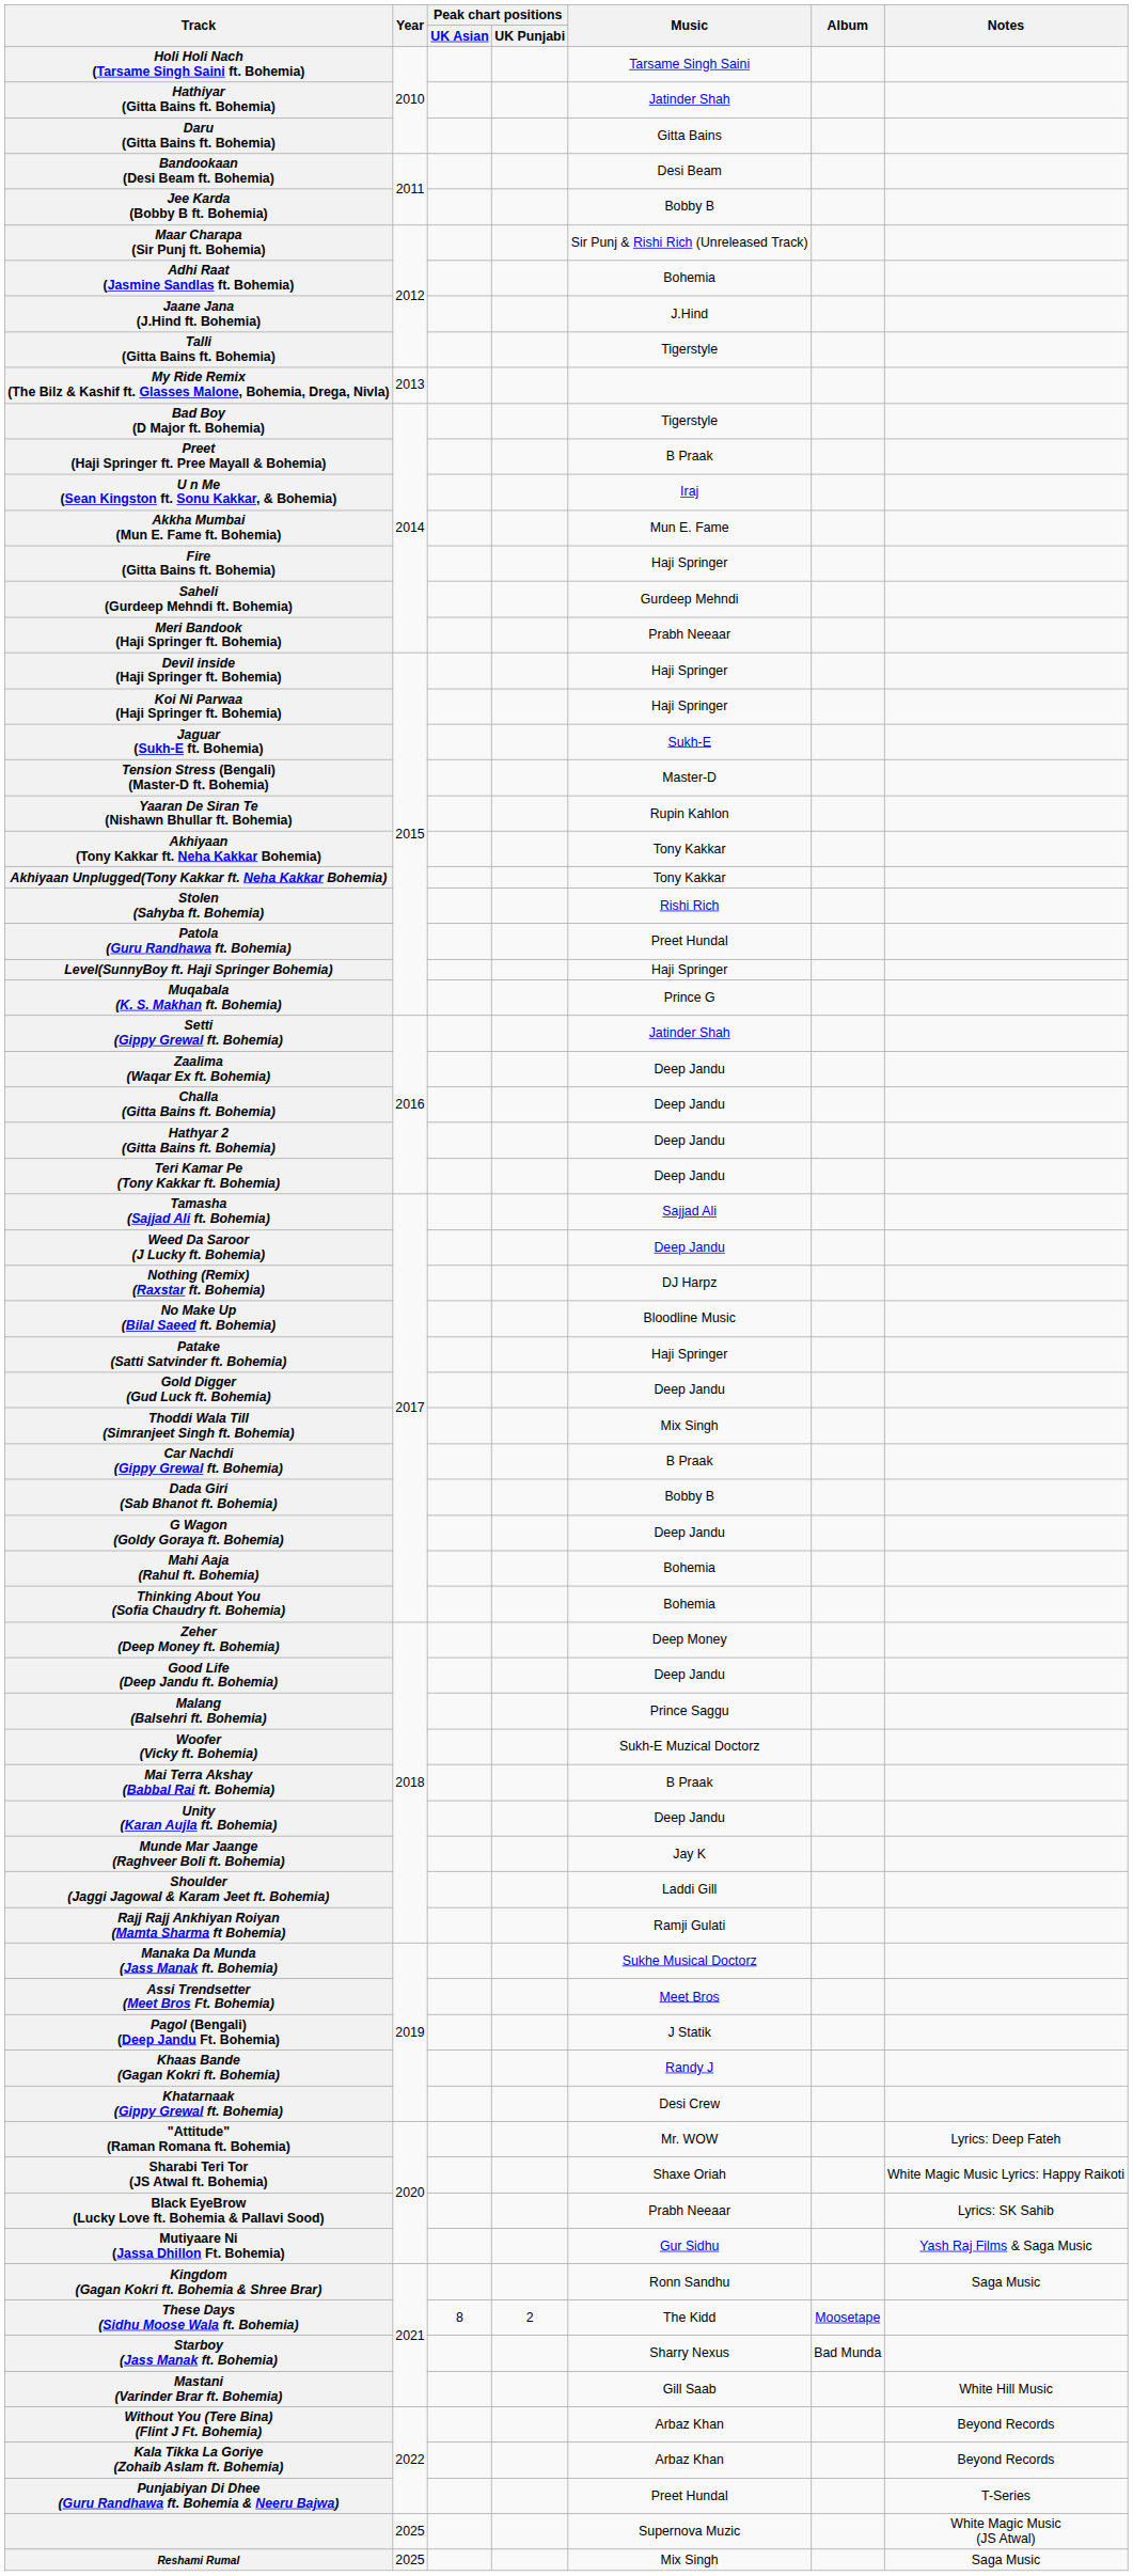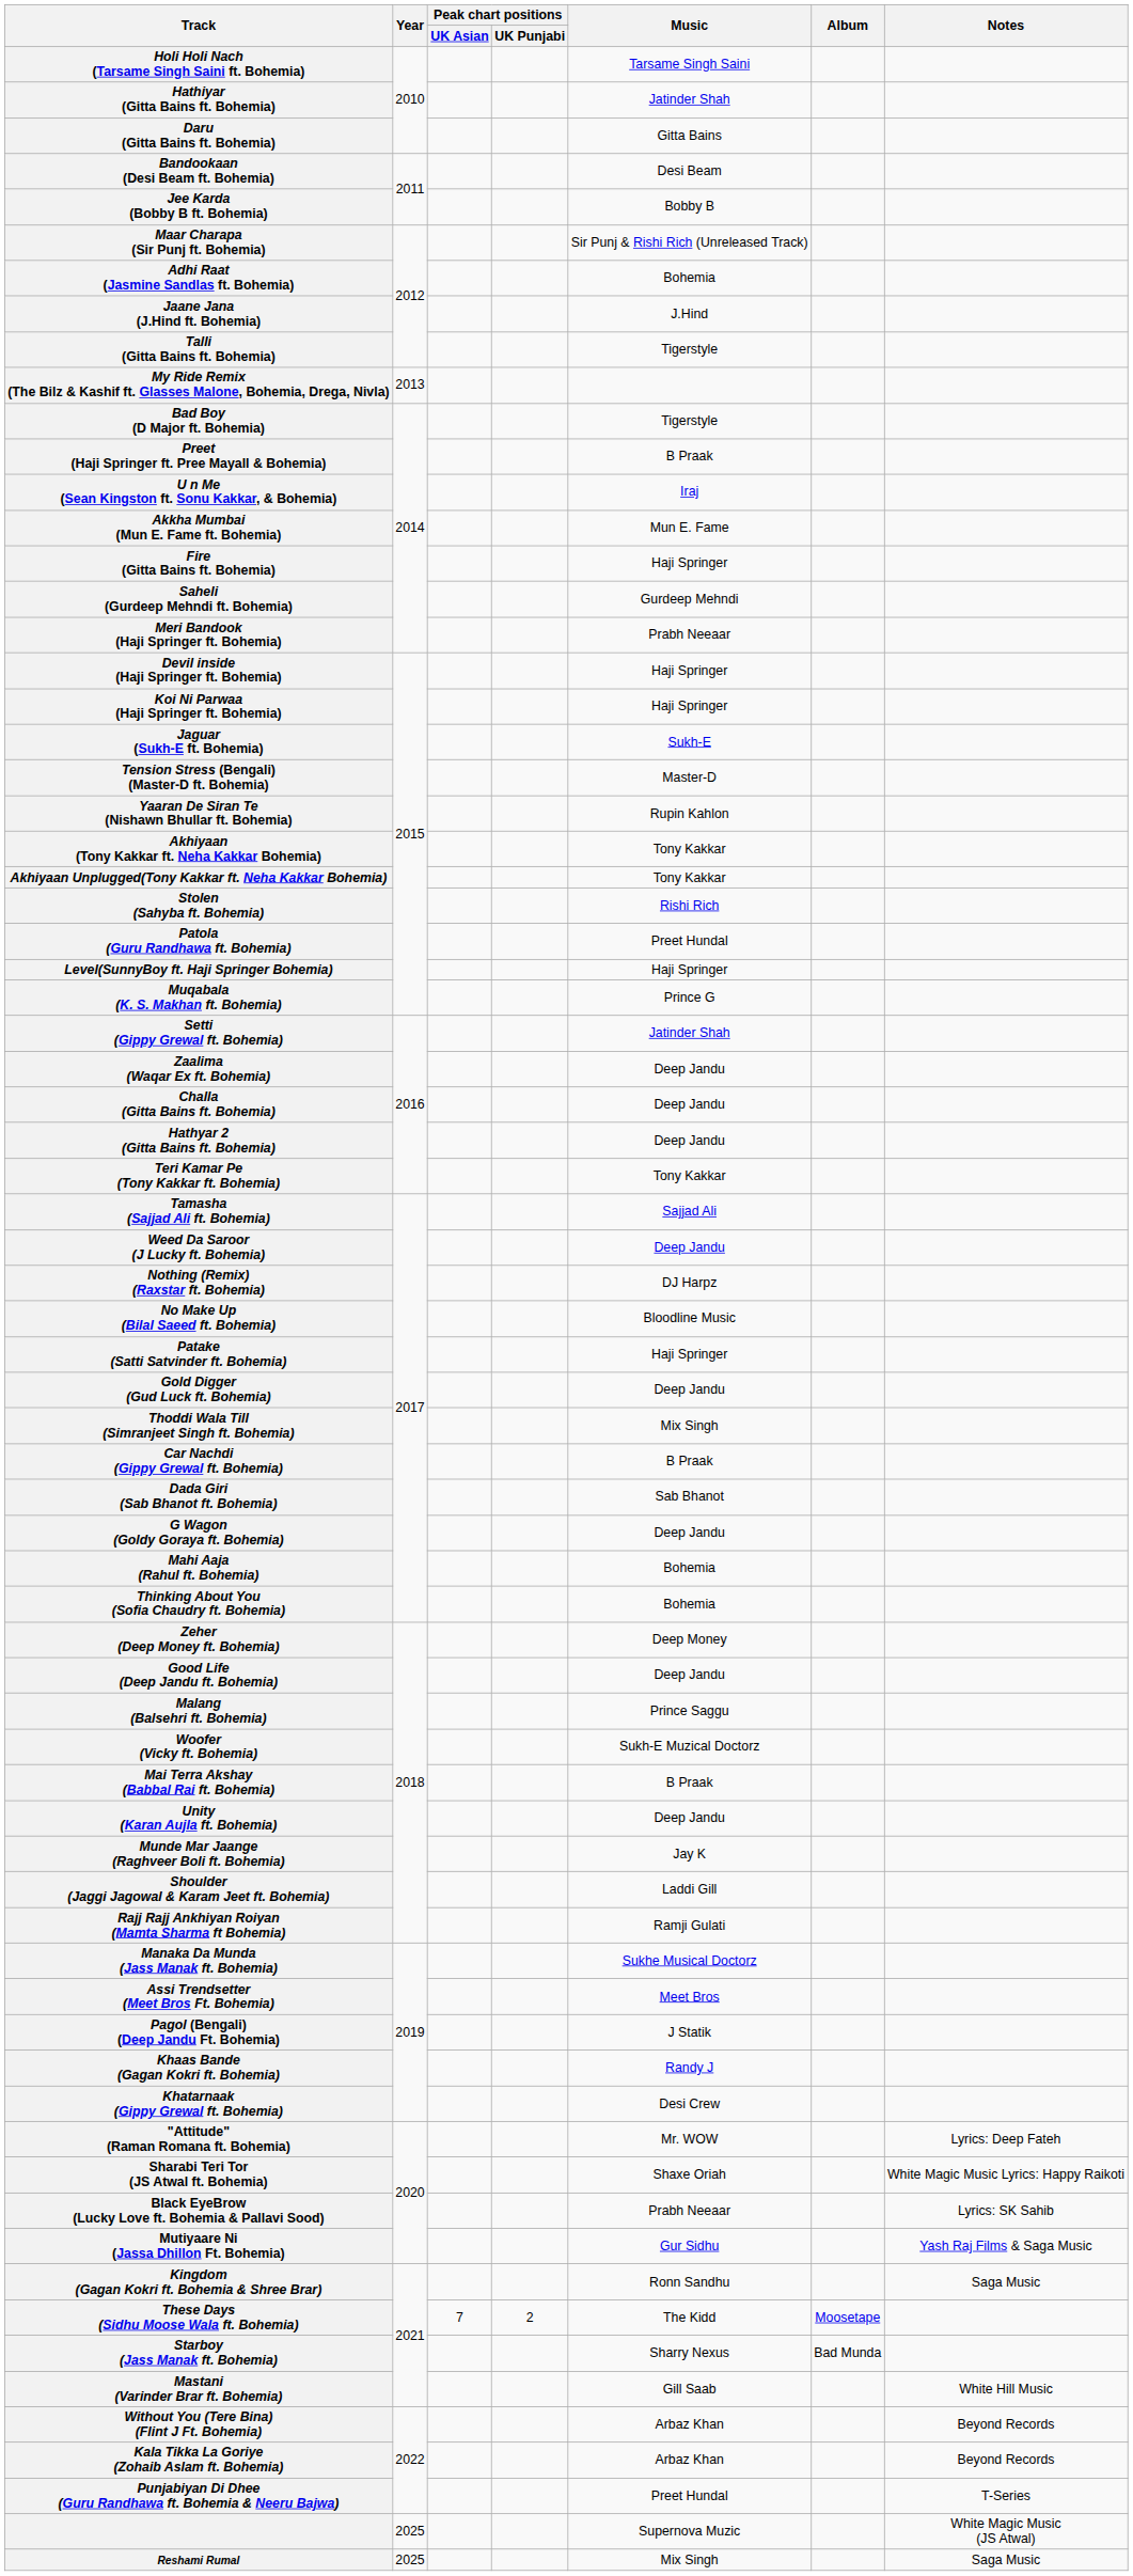Teri Kamar Pe (Tony Kakkar ft. Bohemia) | Music: Deep Jandu -> Tony Kakkar
Dada Giri (Sab Bhanot ft. Bohemia) | Music: Bobby B -> Sab Bhanot
These Days (Sidhu Moose Wala ft. Bohemia) | Peak chart positions / UK Asian: 8 -> 7
